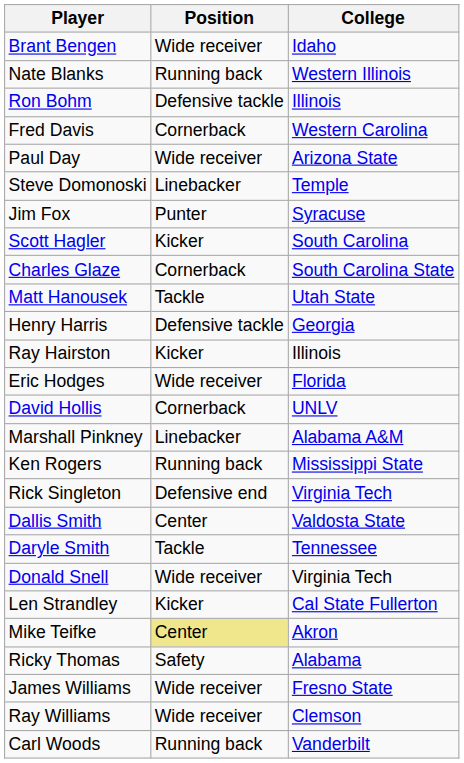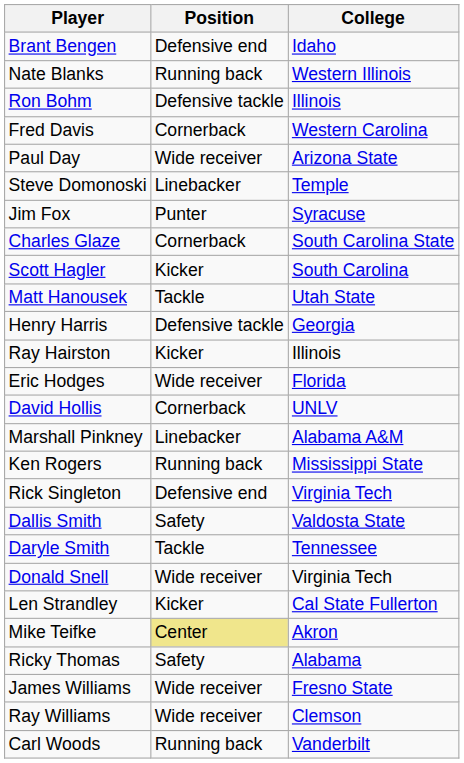Brant Bengen | Position: Wide receiver -> Defensive end
rows swapped: Charles Glaze <-> Scott Hagler
Dallis Smith | Position: Center -> Safety
